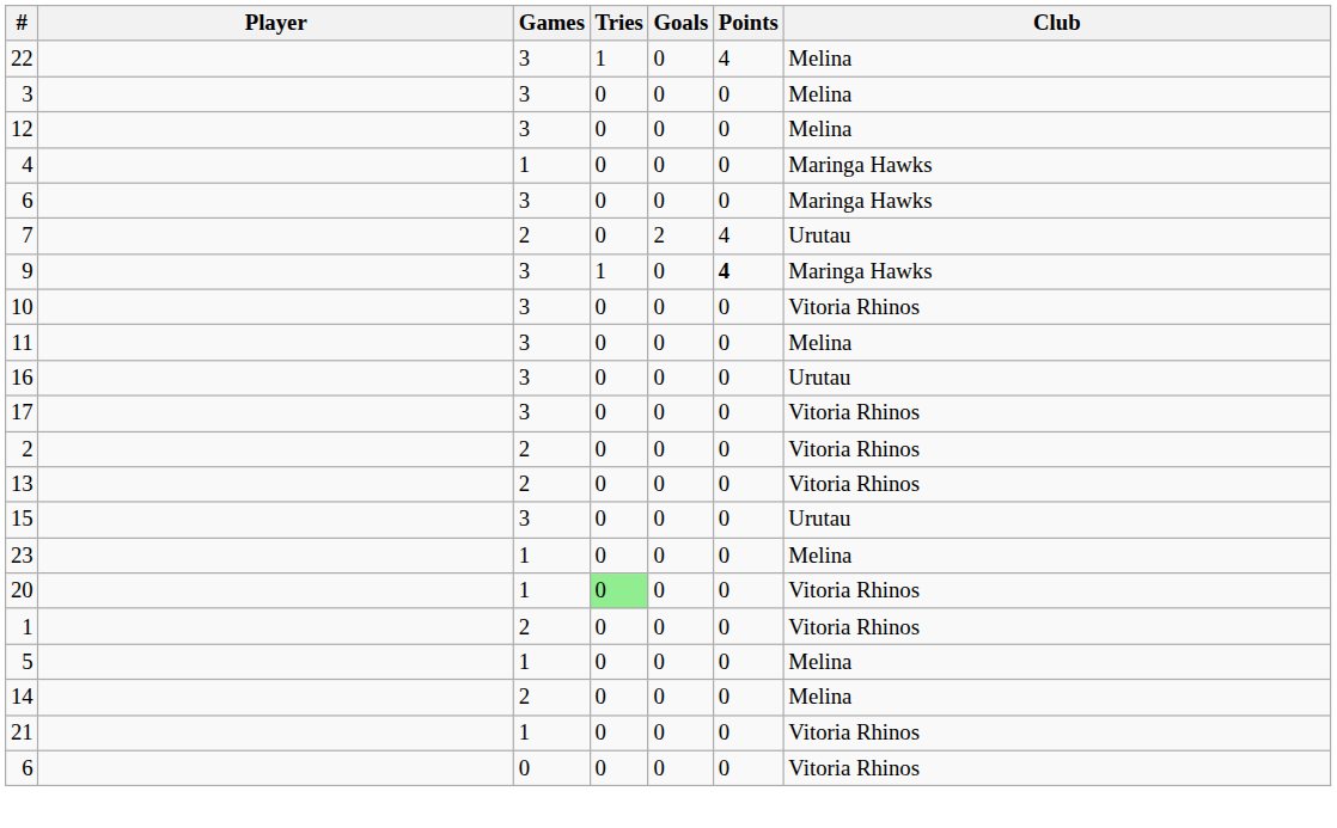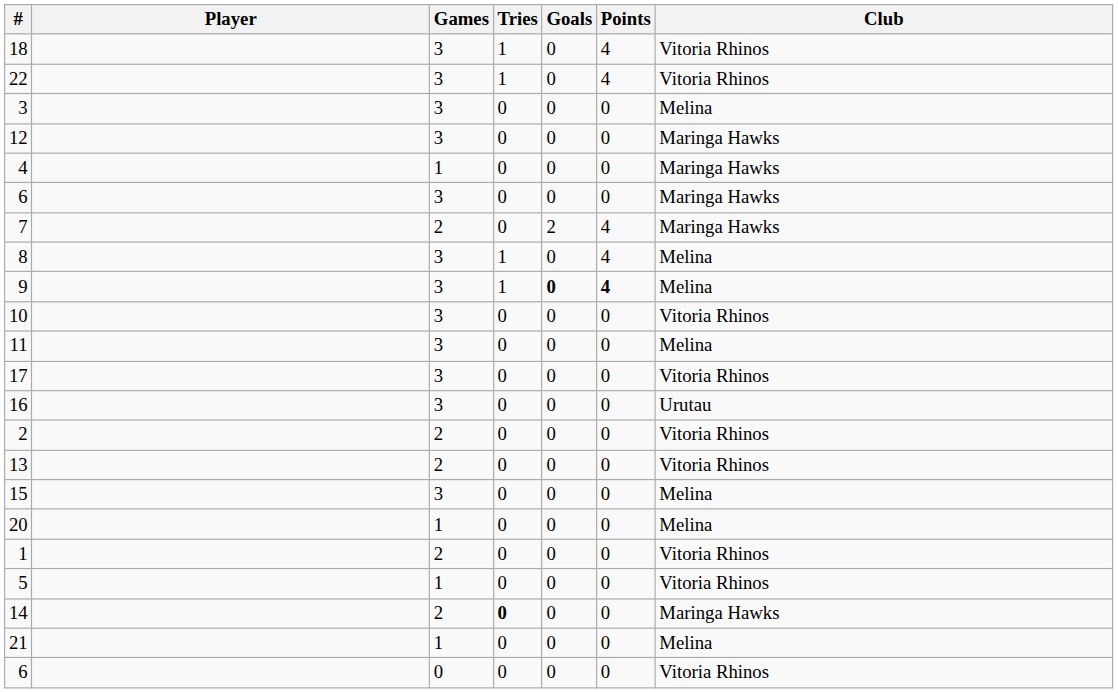+ row: 18 | 3 | 1 | 0 | 4 | Vitoria Rhinos
22 | Club: Melina -> Vitoria Rhinos
12 | Club: Melina -> Maringa Hawks
7 | Club: Urutau -> Maringa Hawks
+ row: 8 | 3 | 1 | 0 | 4 | Melina
9 | Goals: normal -> bold
9 | Club: Maringa Hawks -> Melina
rows swapped: 17 <-> 16
15 | Club: Urutau -> Melina
- row: 23 | 1 | 0 | 0 | 0 | Melina
20 | Tries: lightgreen background -> no background
20 | Club: Vitoria Rhinos -> Melina
5 | Club: Melina -> Vitoria Rhinos
14 | Tries: normal -> bold
14 | Club: Melina -> Maringa Hawks
21 | Club: Vitoria Rhinos -> Melina
